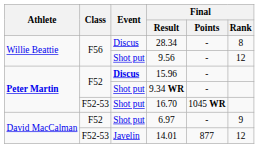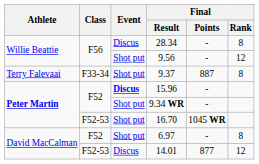+ row: Terry Falevaai | F33-34 | Shot put | 9.37 | 887 | 8
6.97 | Final / Rank: 9 -> 8
14.01 | Event: Javelin -> Discus
